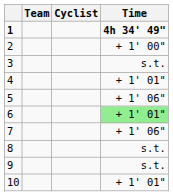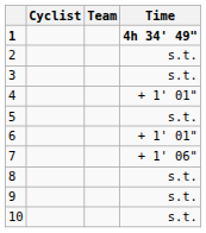columns swapped: Cyclist <-> Team
2 | Time: + 1' 00" -> s.t.
5 | Time: + 1' 06" -> s.t.
6 | Time: lightgreen background -> no background
10 | Time: + 1' 01" -> s.t.
